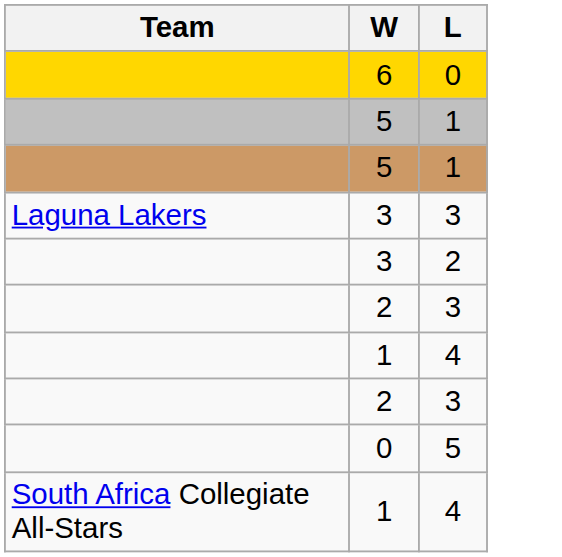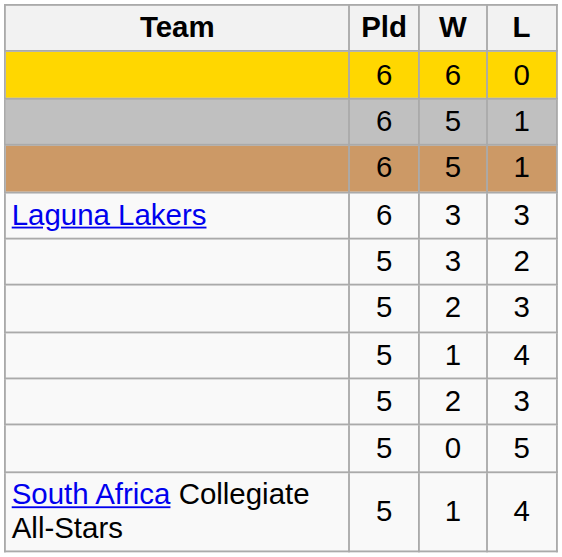+ column: Pld | 6 | 6 | 6 | 6 | 5 | 5 | 5 | 5 | 5 | 5
